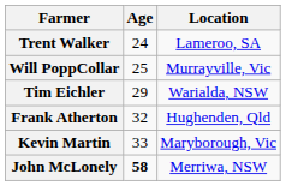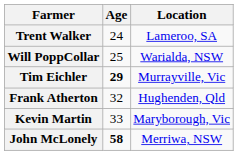Will PoppCollar | Location: Murrayville, Vic -> Warialda, NSW
Tim Eichler | Age: normal -> bold
Tim Eichler | Location: Warialda, NSW -> Murrayville, Vic
